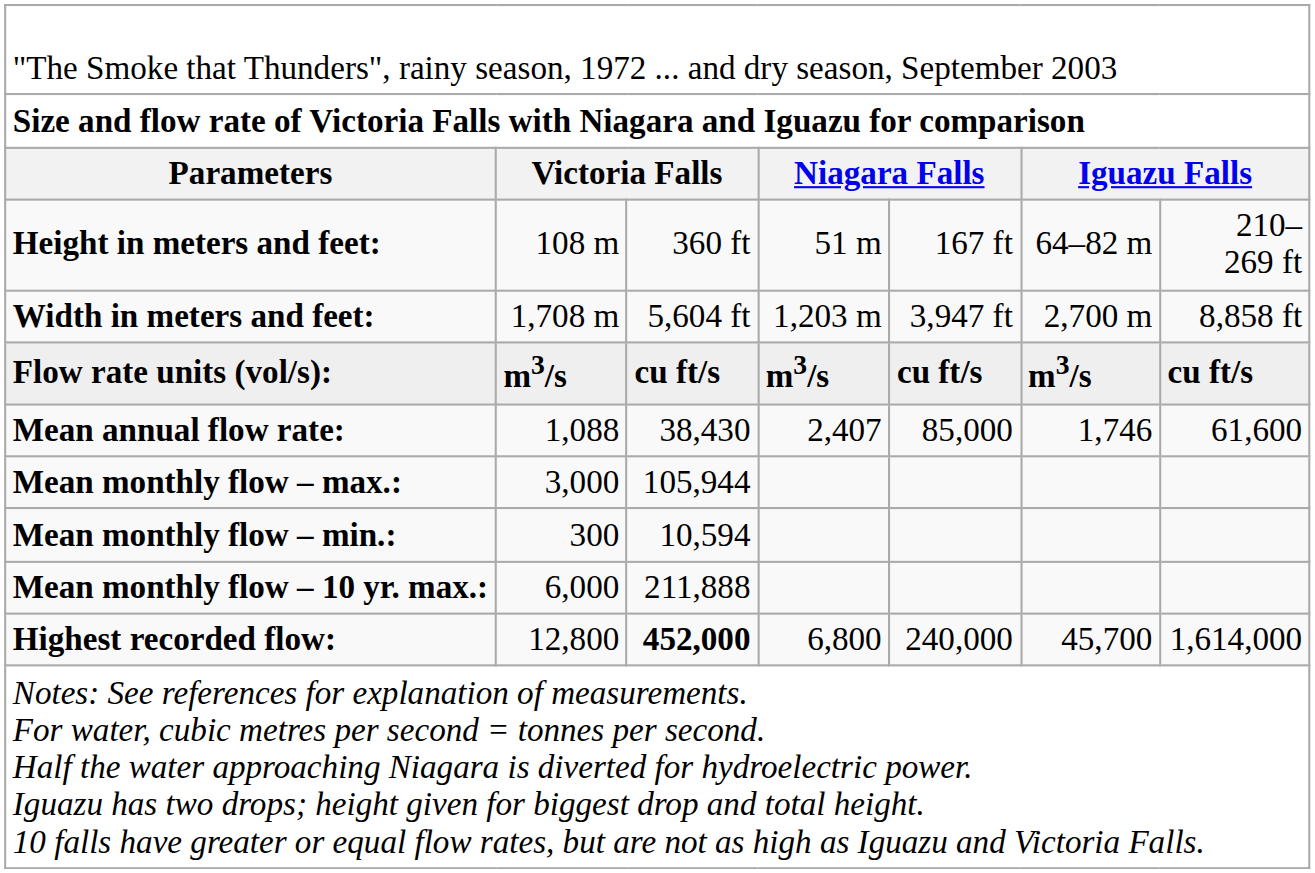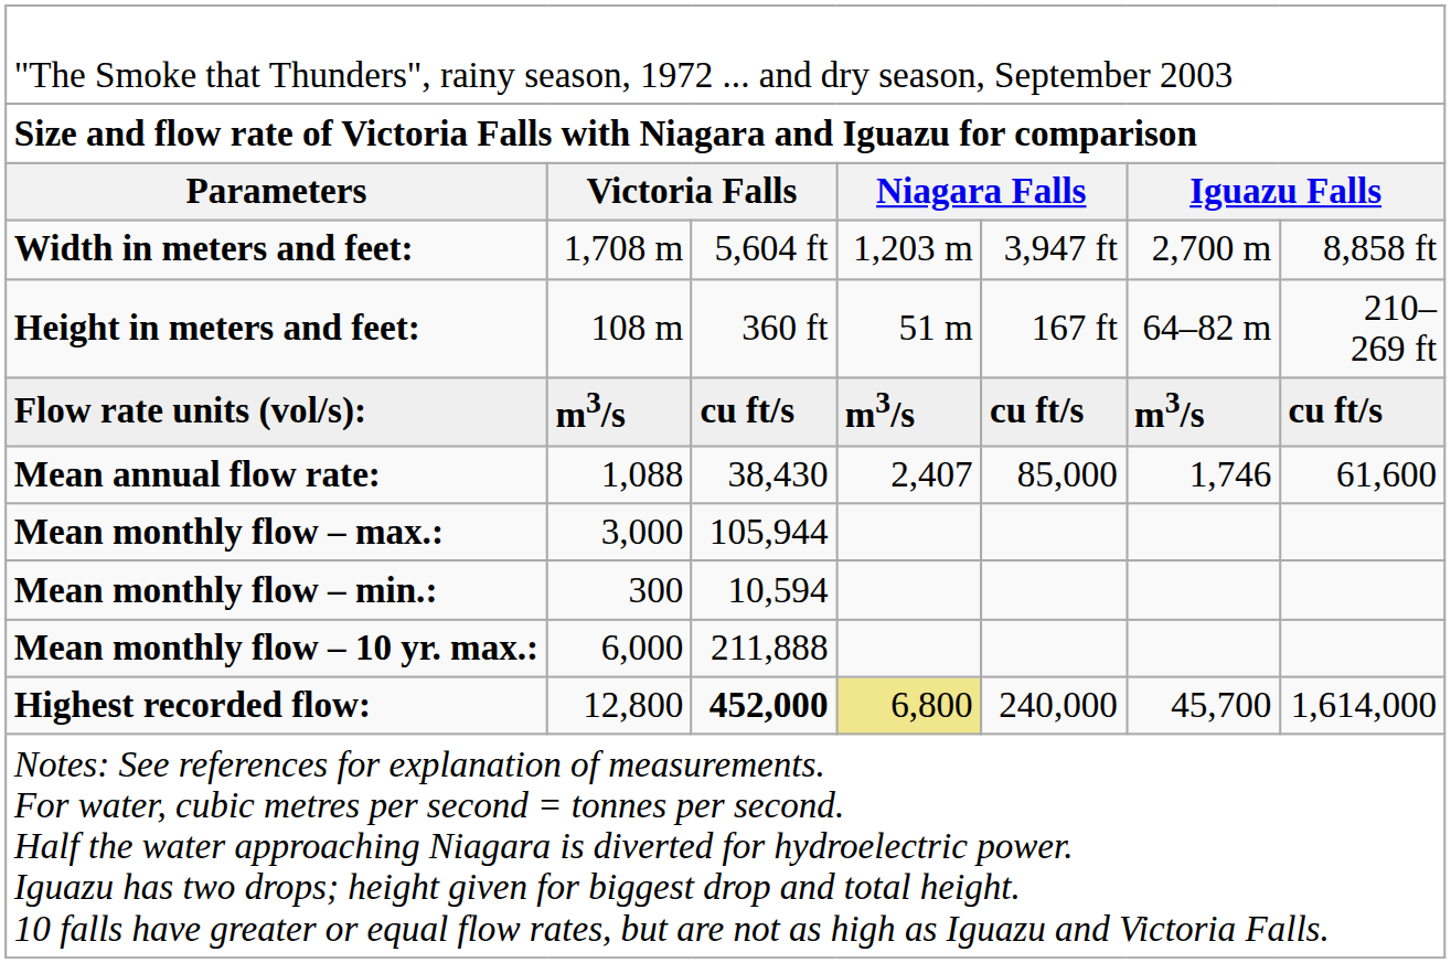rows swapped: Height in meters and feet: <-> Width in meters and feet:
Highest recorded flow: | column 4: no background -> khaki background
